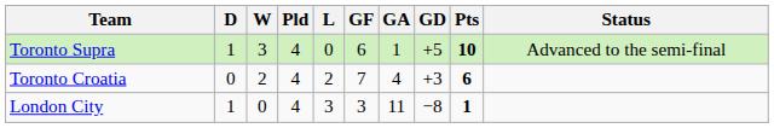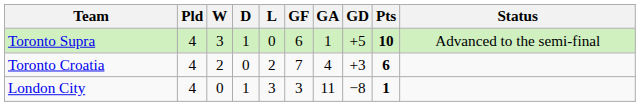columns swapped: Pld <-> D
